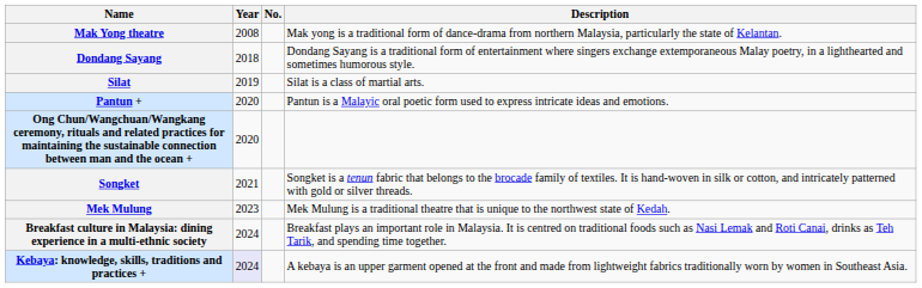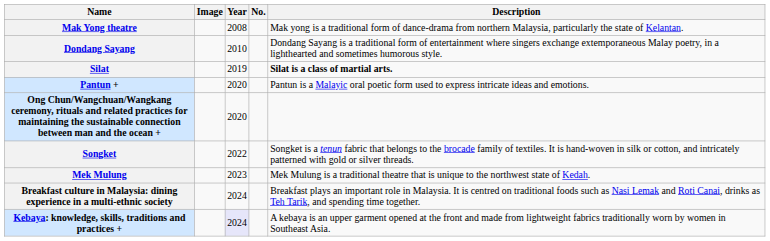+ column: Image
Dondang Sayang | Year: 2018 -> 2010
Silat | Description: normal -> bold
Songket | Year: 2021 -> 2022
